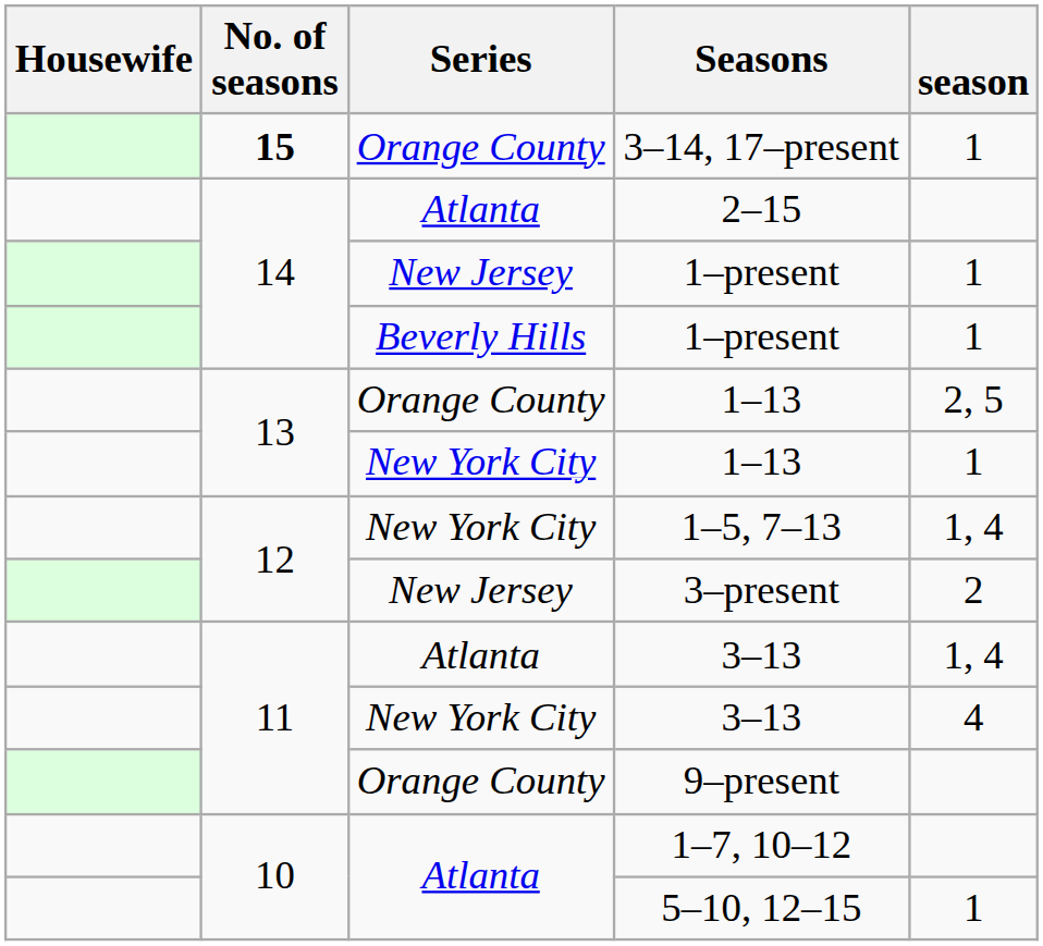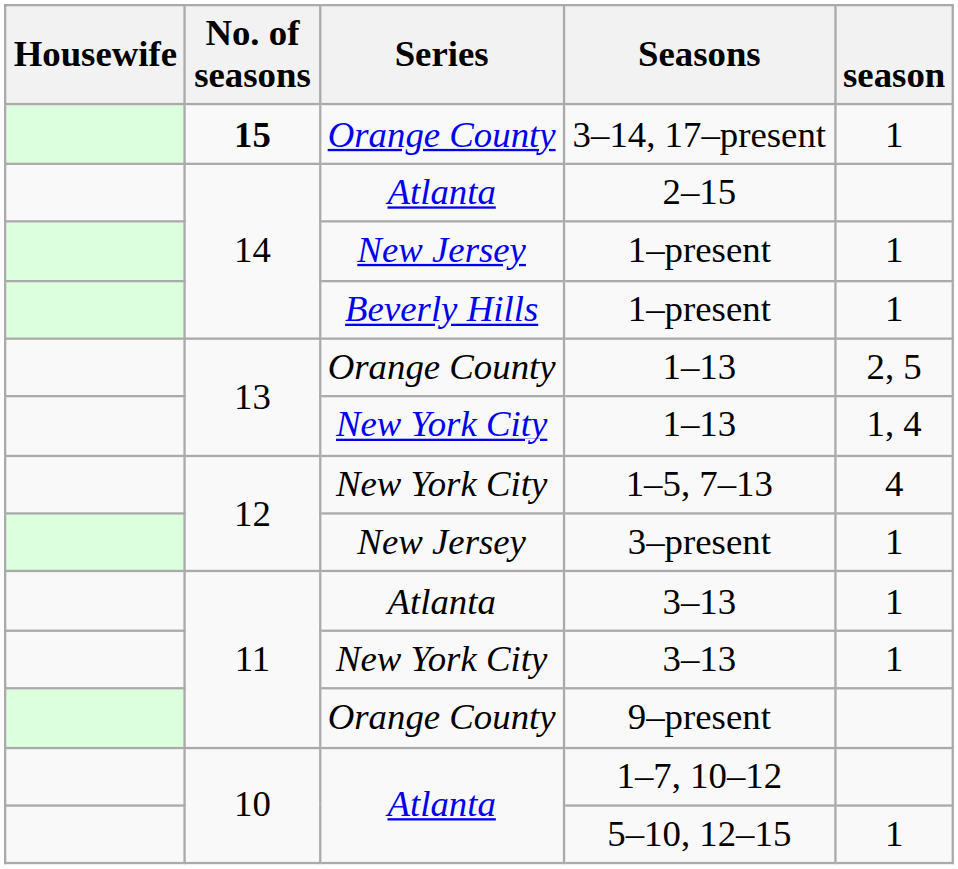New York City / 1–13 | season: 1 -> 1, 4
1–5, 7–13 | season: 1, 4 -> 4
3–present | season: 2 -> 1
Atlanta / 3–13 | season: 1, 4 -> 1
New York City / 3–13 | season: 4 -> 1
